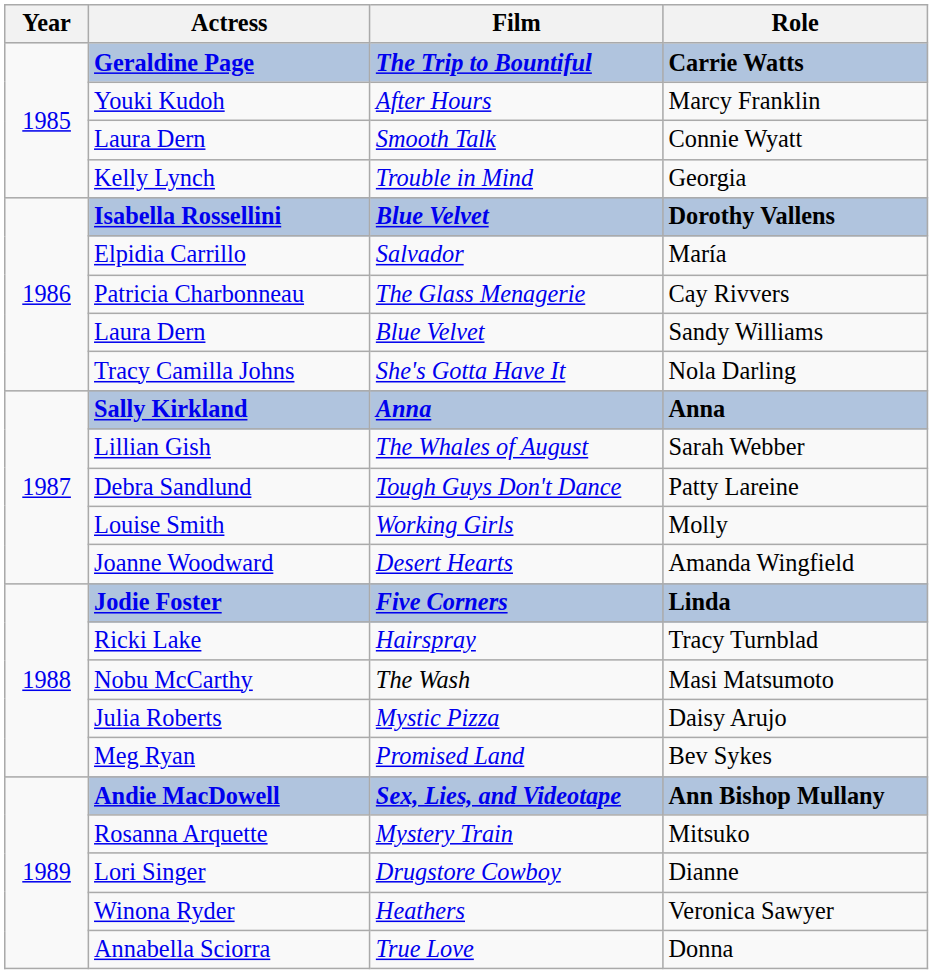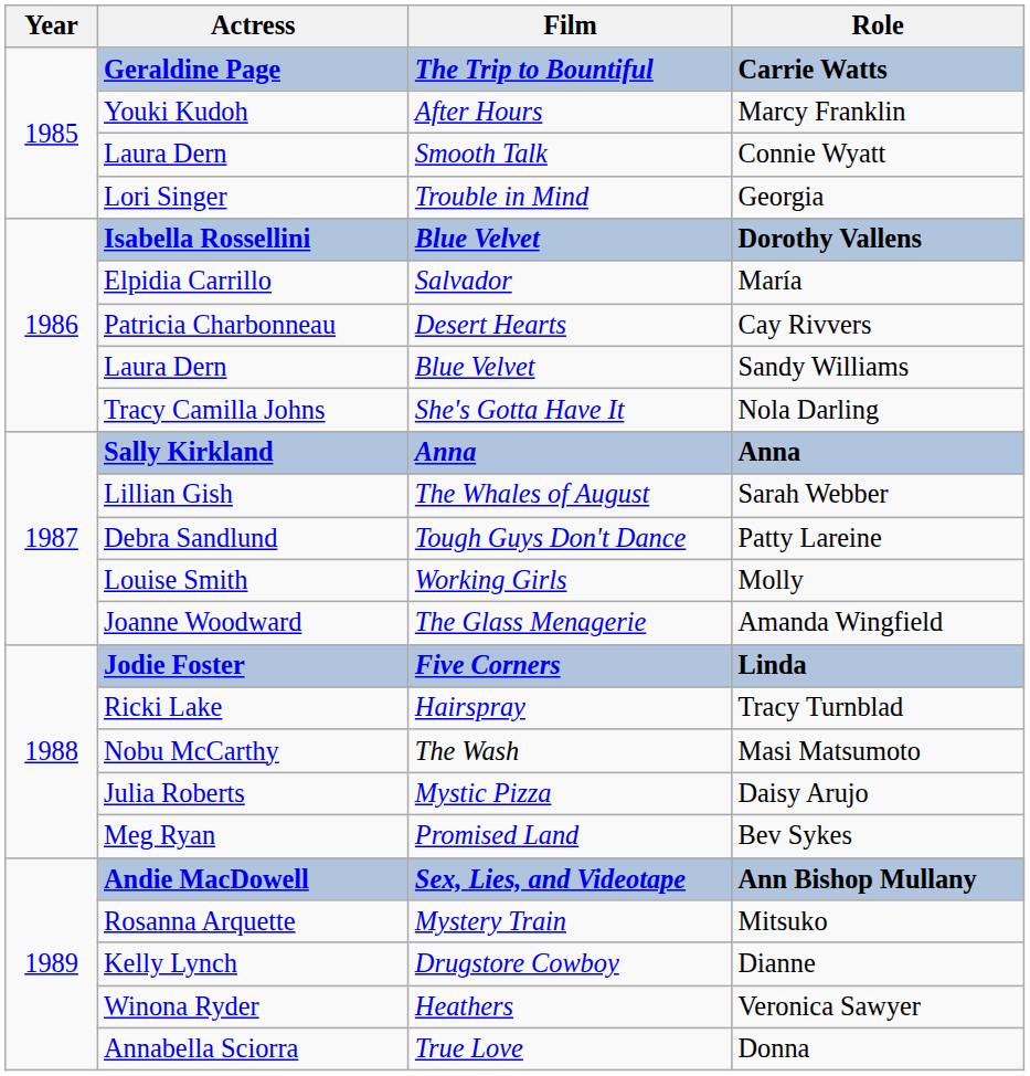Georgia | Actress: Kelly Lynch -> Lori Singer
Cay Rivvers | Film: The Glass Menagerie -> Desert Hearts
Amanda Wingfield | Film: Desert Hearts -> The Glass Menagerie
Dianne | Actress: Lori Singer -> Kelly Lynch
